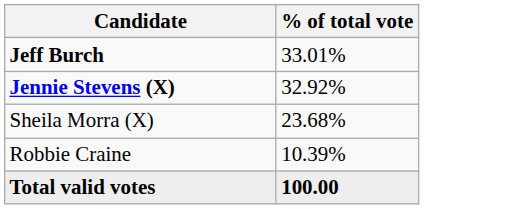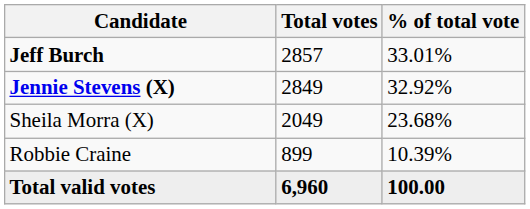+ column: Total votes | 2857 | 2849 | 2049 | 899 | 6,960
